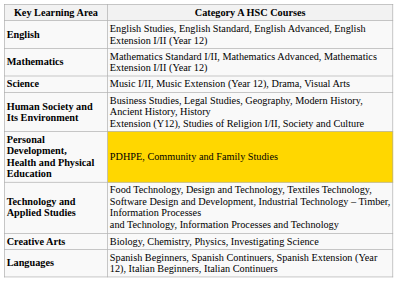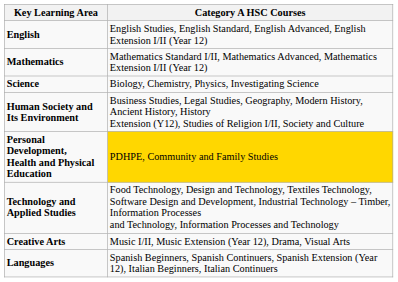Science | Category A HSC Courses: Music I/II, Music Extension (Year 12), Drama, Visual Arts -> Biology, Chemistry, Physics, Investigating Science
Creative Arts | Category A HSC Courses: Biology, Chemistry, Physics, Investigating Science -> Music I/II, Music Extension (Year 12), Drama, Visual Arts
